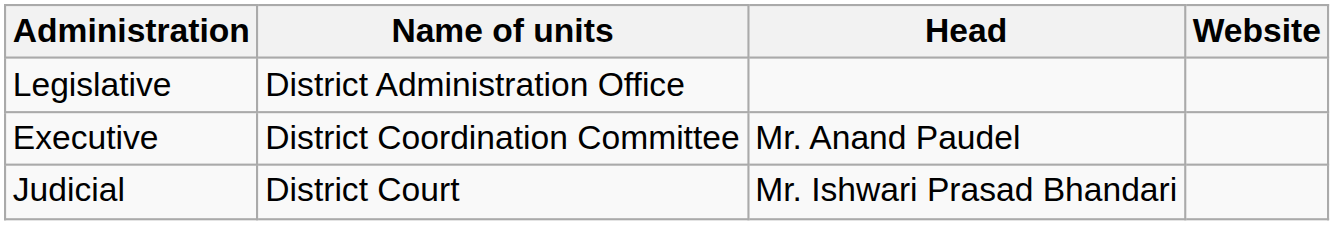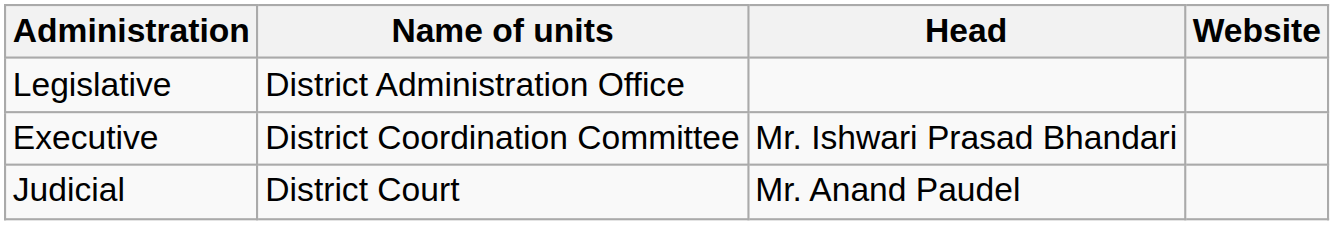Executive | Head: Mr. Anand Paudel -> Mr. Ishwari Prasad Bhandari
Judicial | Head: Mr. Ishwari Prasad Bhandari -> Mr. Anand Paudel
